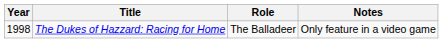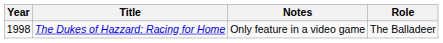columns swapped: Role <-> Notes
